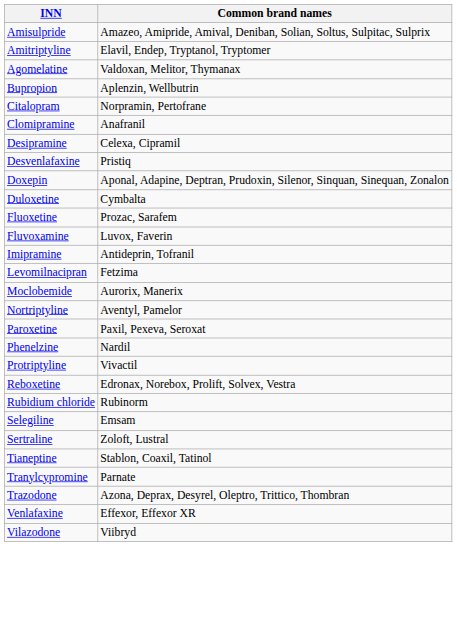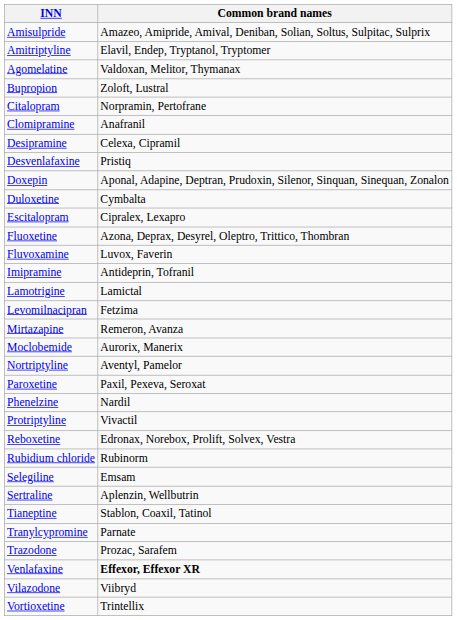Bupropion | Common brand names: Aplenzin, Wellbutrin -> Zoloft, Lustral
+ row: Escitalopram | Cipralex, Lexapro
Fluoxetine | Common brand names: Prozac, Sarafem -> Azona, Deprax, Desyrel, Oleptro, Trittico, Thombran
+ row: Lamotrigine | Lamictal
+ row: Mirtazapine | Remeron, Avanza
Sertraline | Common brand names: Zoloft, Lustral -> Aplenzin, Wellbutrin
Trazodone | Common brand names: Azona, Deprax, Desyrel, Oleptro, Trittico, Thombran -> Prozac, Sarafem
Venlafaxine | Common brand names: normal -> bold
+ row: Vortioxetine | Trintellix
